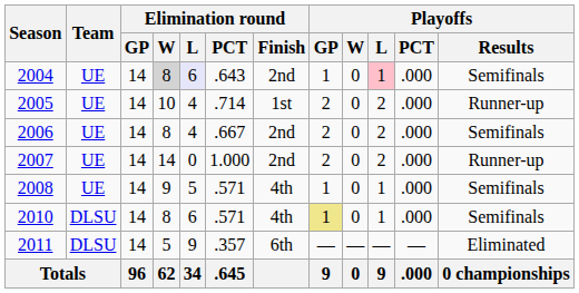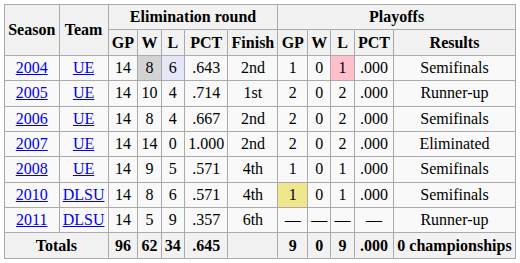2007 | Playoffs / Results: Runner-up -> Eliminated
2011 | Playoffs / Results: Eliminated -> Runner-up
